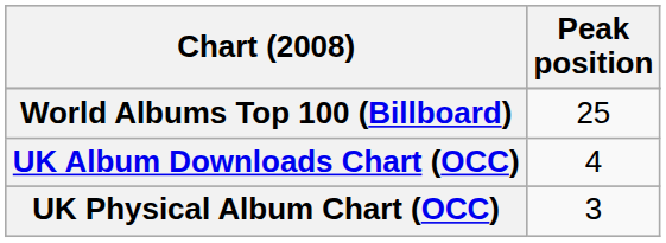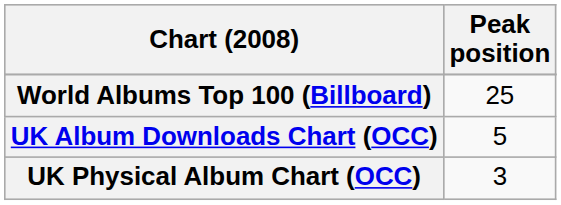UK Album Downloads Chart (OCC) | Peak position: 4 -> 5
